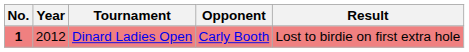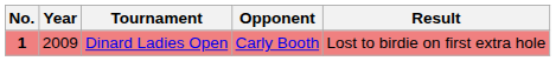Dinard Ladies Open | Year: 2012 -> 2009
